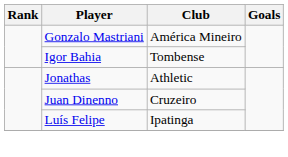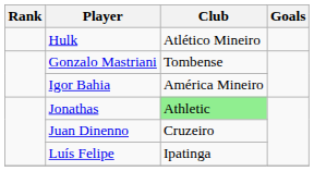+ row: Hulk | Atlético Mineiro
Gonzalo Mastriani | Club: América Mineiro -> Tombense
Igor Bahia | Club: Tombense -> América Mineiro
Jonathas | Club: no background -> lightgreen background
